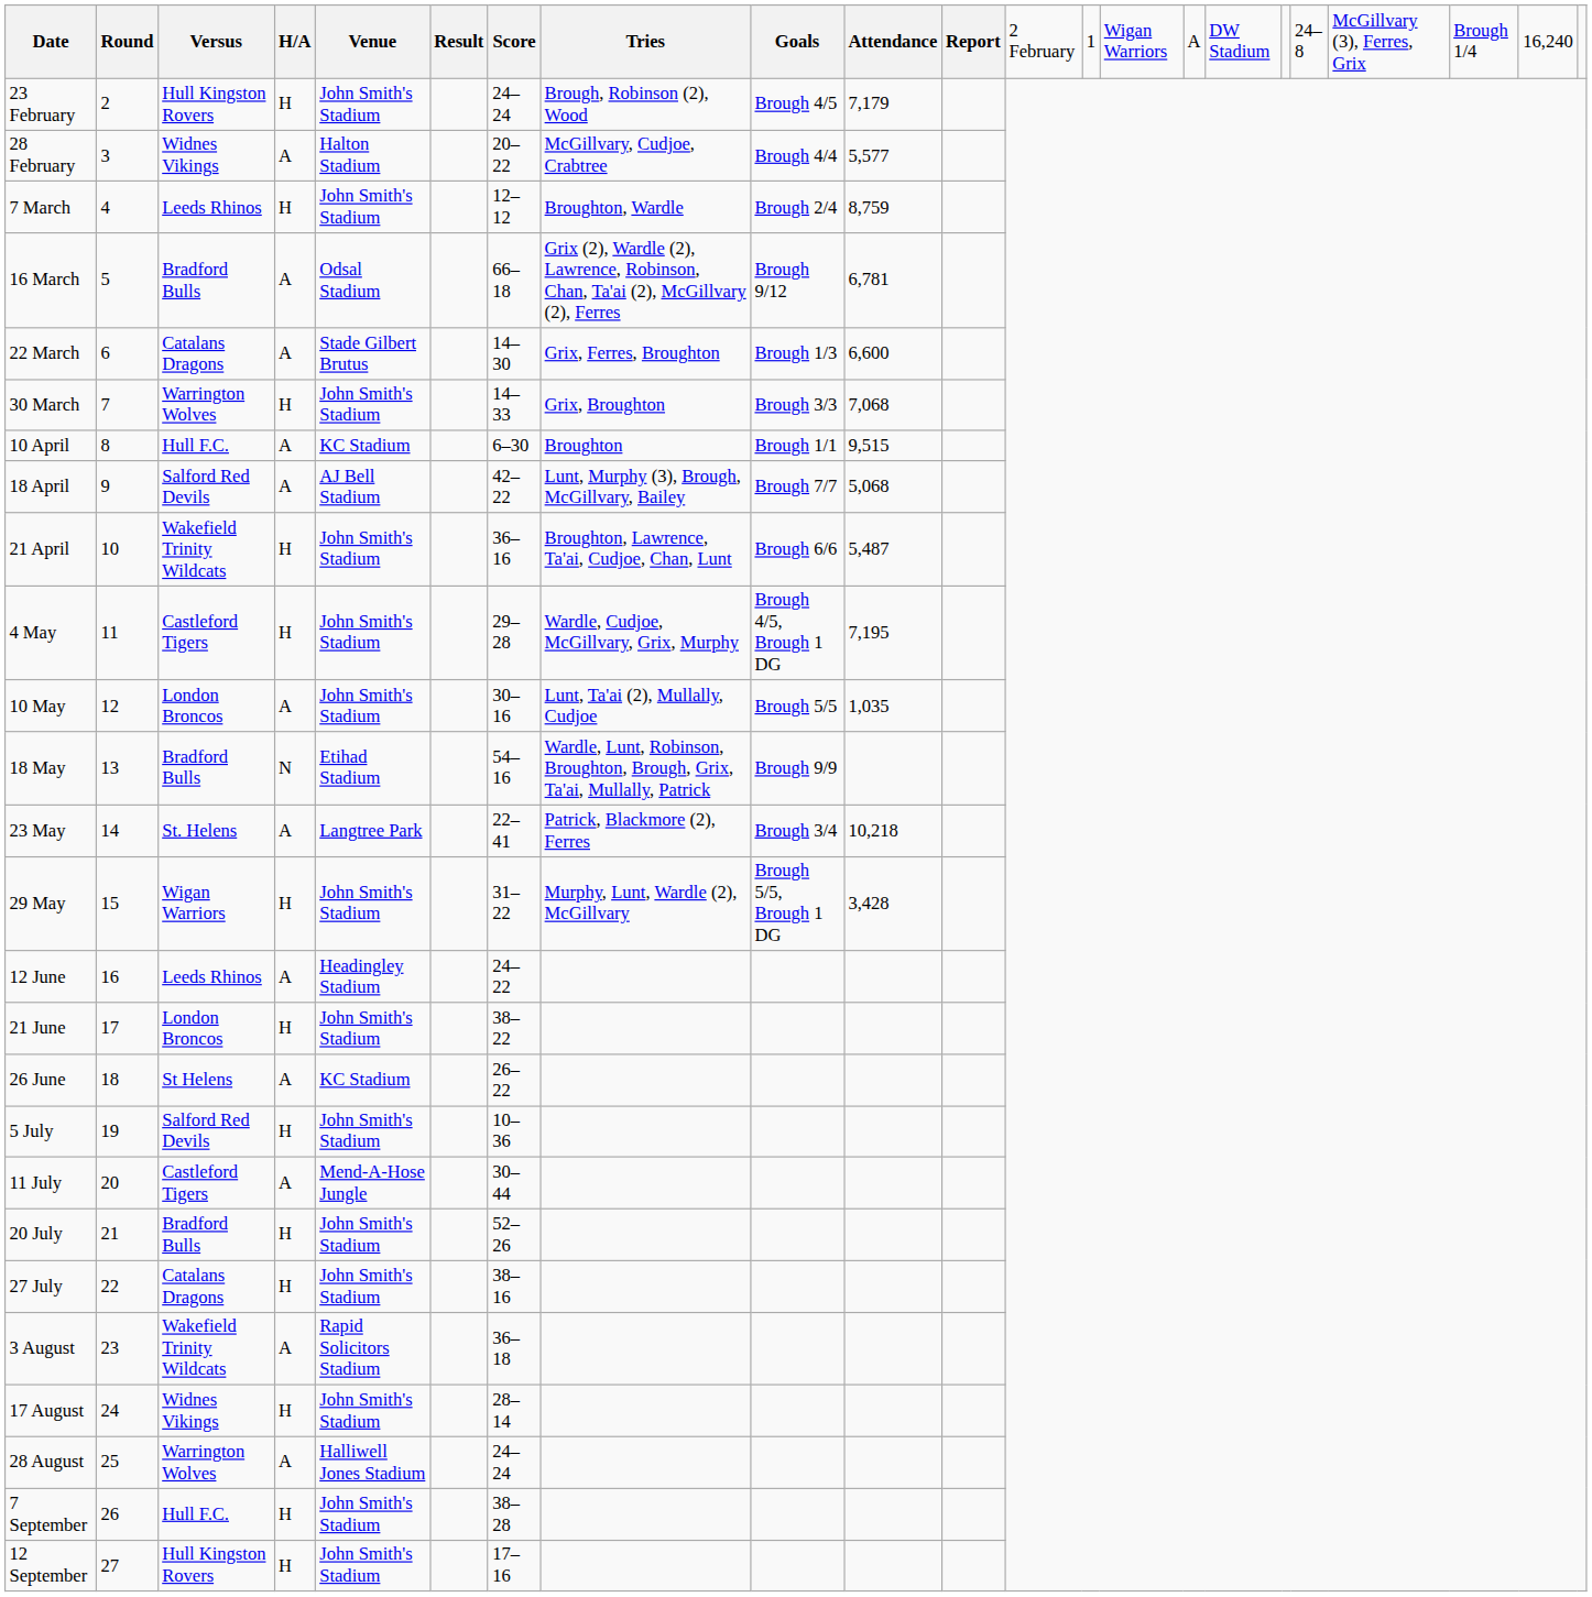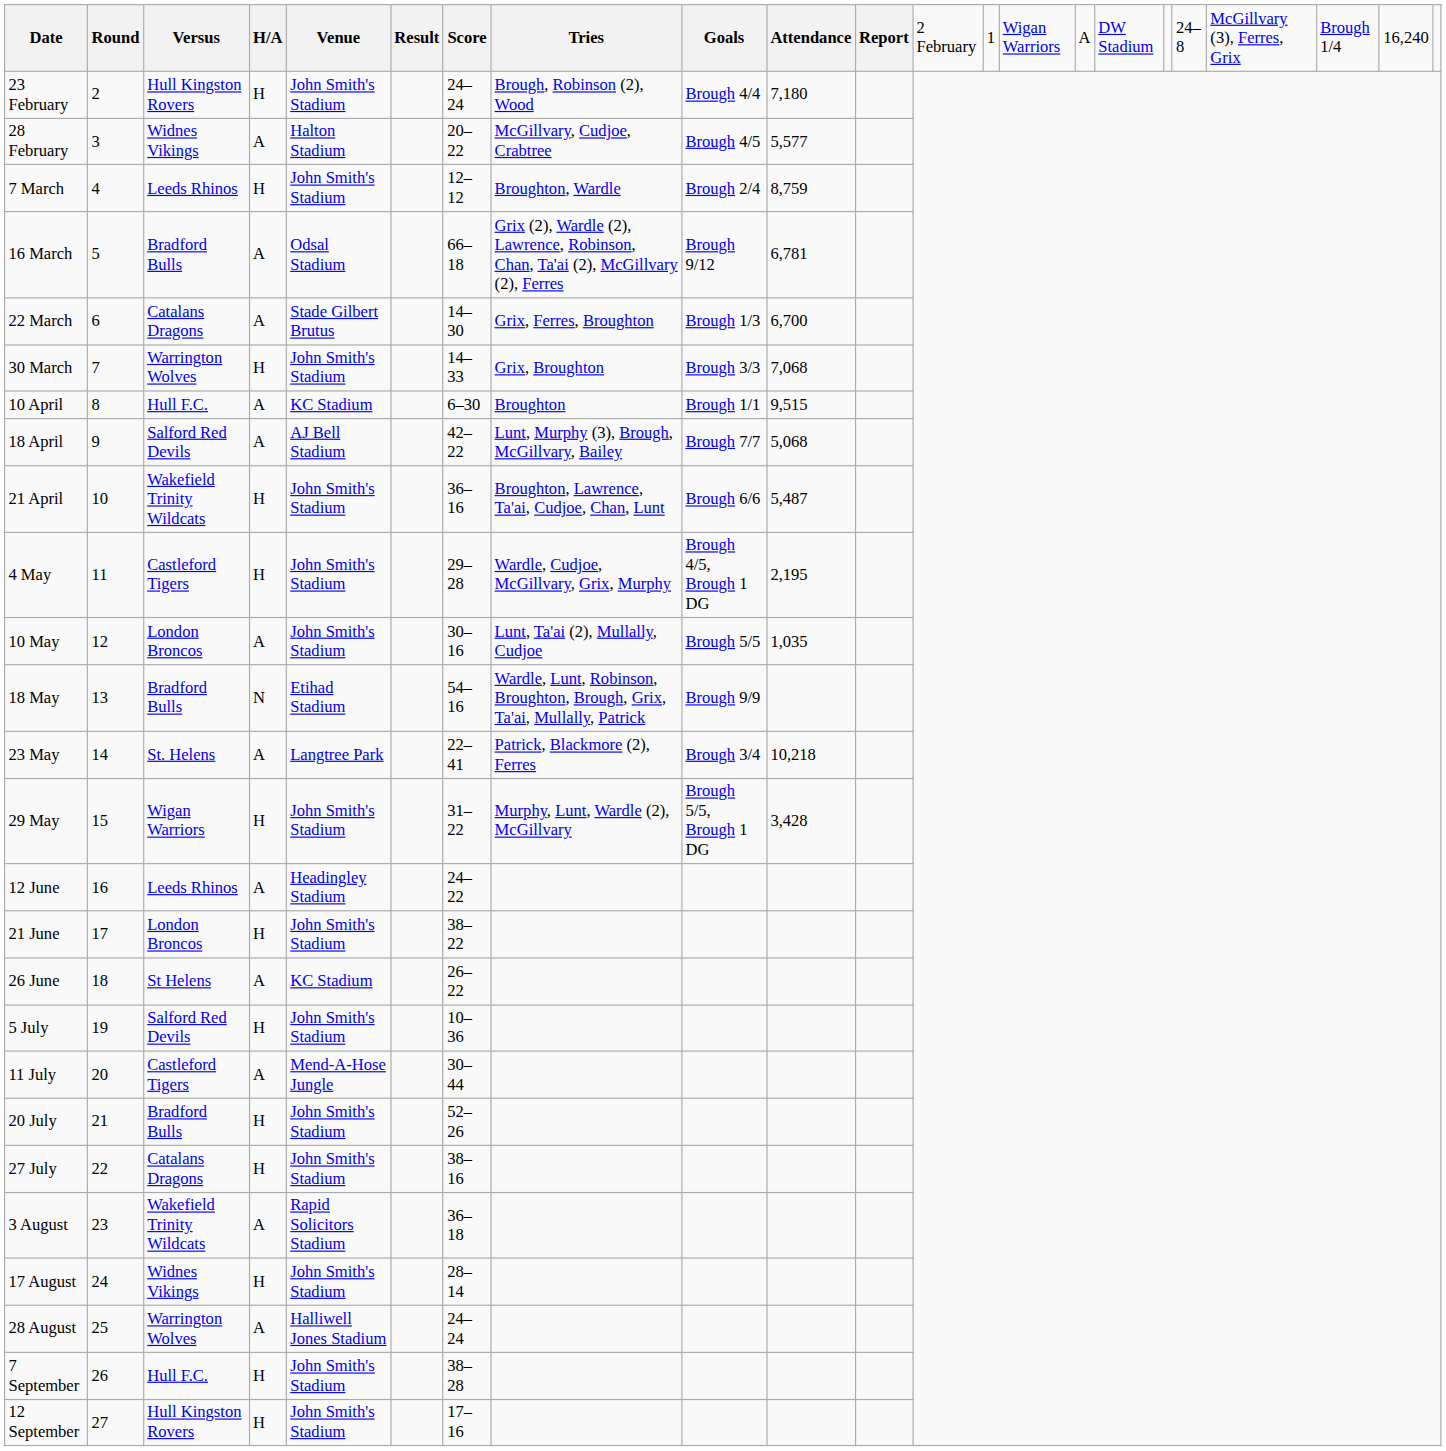23 February | column 9: Brough 4/5 -> Brough 4/4
23 February | column 10: 7,179 -> 7,180
28 February | column 9: Brough 4/4 -> Brough 4/5
22 March | column 10: 6,600 -> 6,700
4 May | column 10: 7,195 -> 2,195
